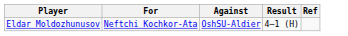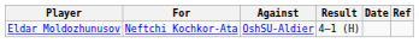+ column: Date
